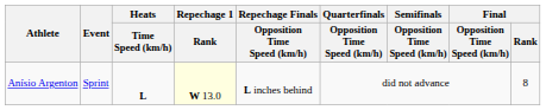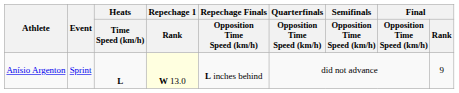Anísio Argenton | Final / Rank: 8 -> 9
